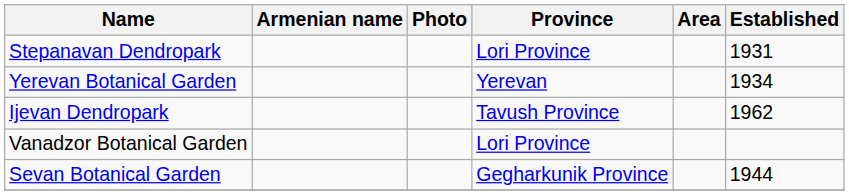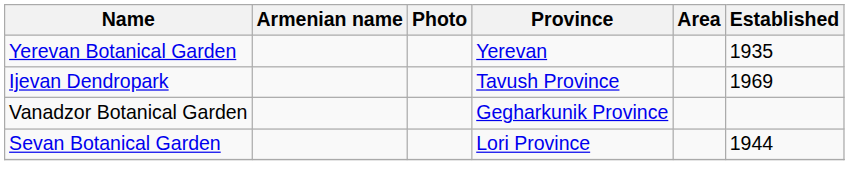- row: Stepanavan Dendropark | Lori Province | 1931
Yerevan Botanical Garden | Established: 1934 -> 1935
Ijevan Dendropark | Established: 1962 -> 1969
Vanadzor Botanical Garden | Province: Lori Province -> Gegharkunik Province
Sevan Botanical Garden | Province: Gegharkunik Province -> Lori Province
